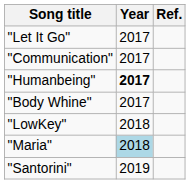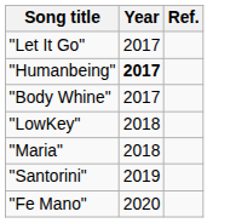- row: "Communication" | 2017
"Maria" | Year: lightblue background -> no background
+ row: "Fe Mano" | 2020
